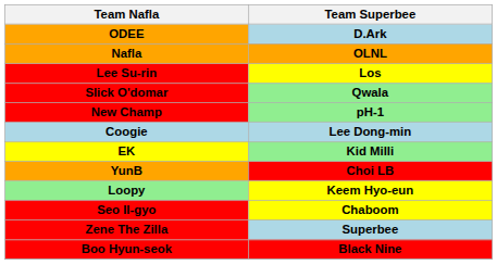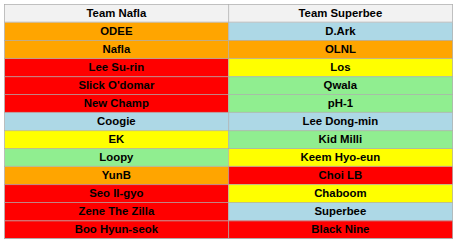rows swapped: Loopy <-> YunB
